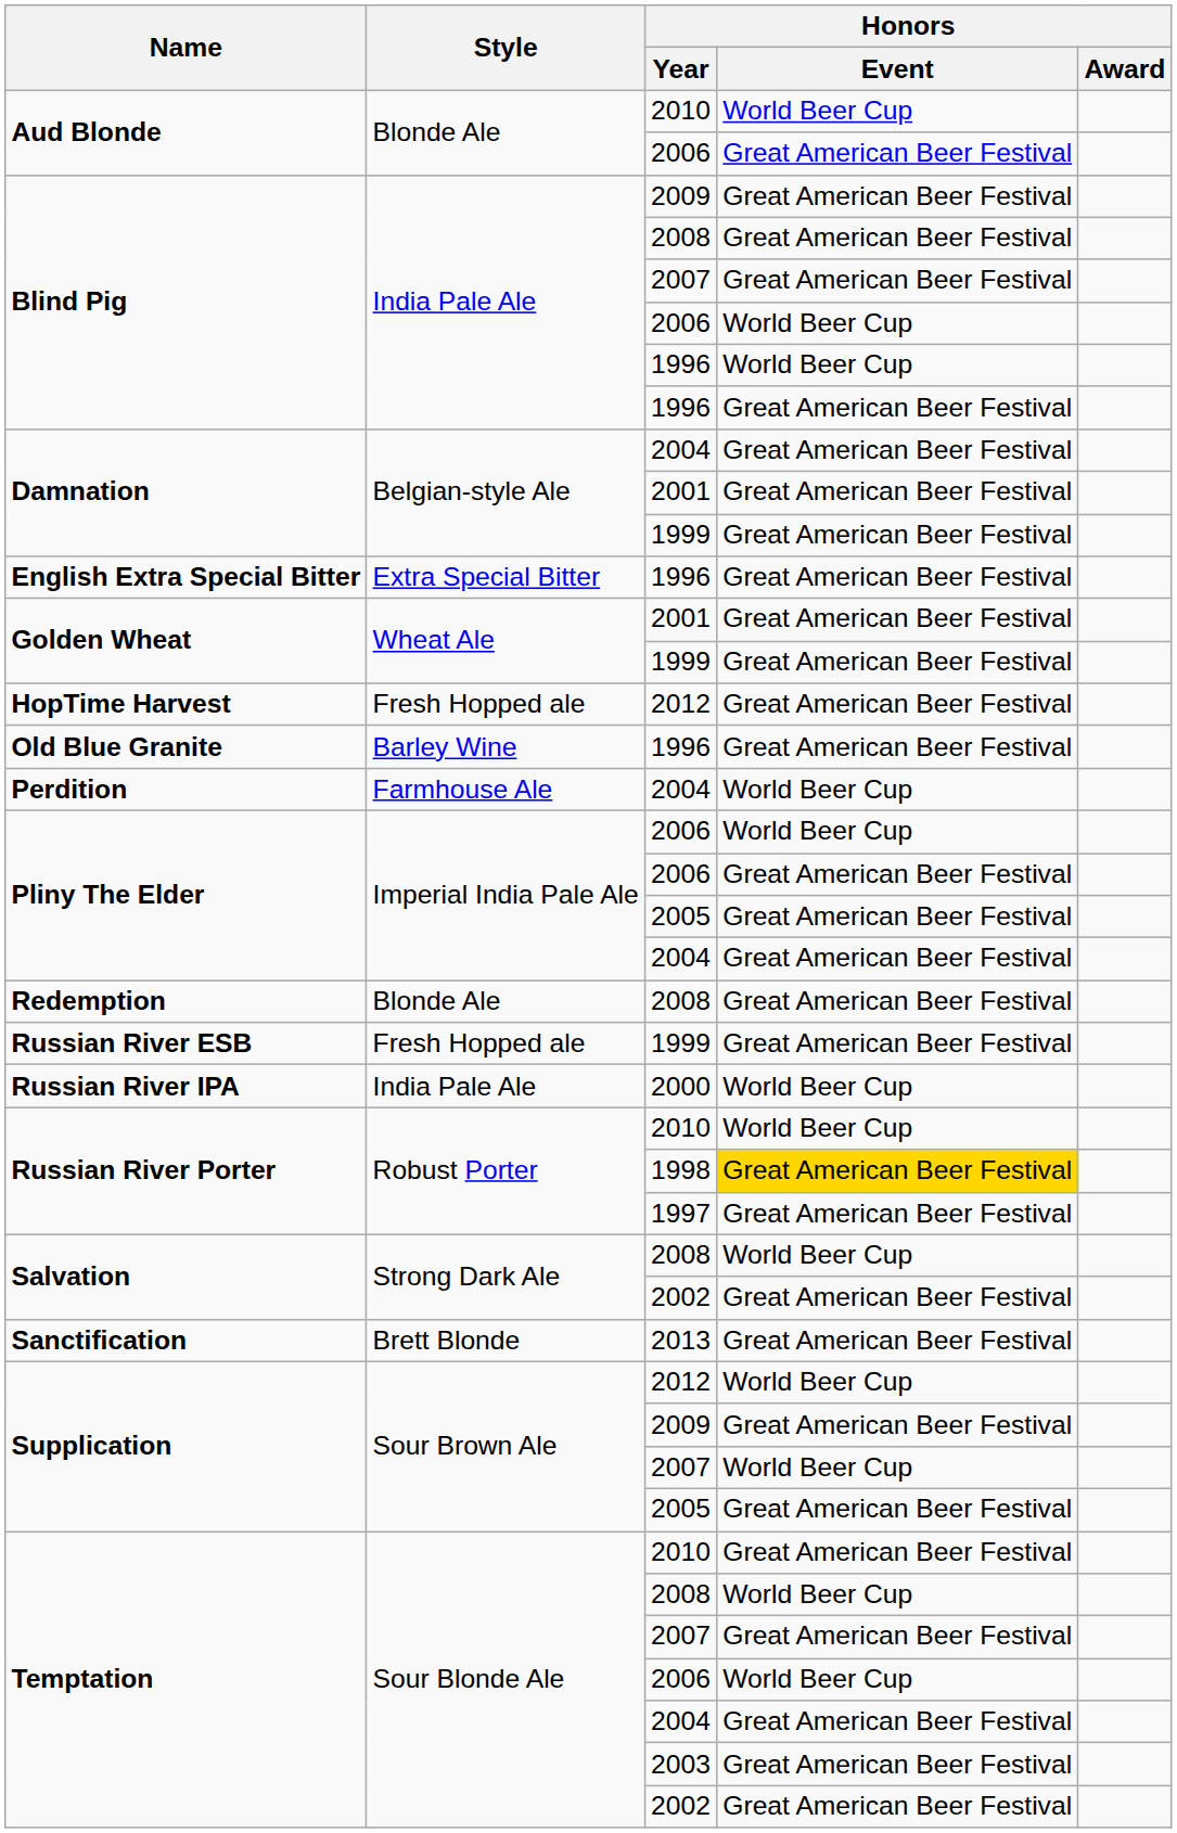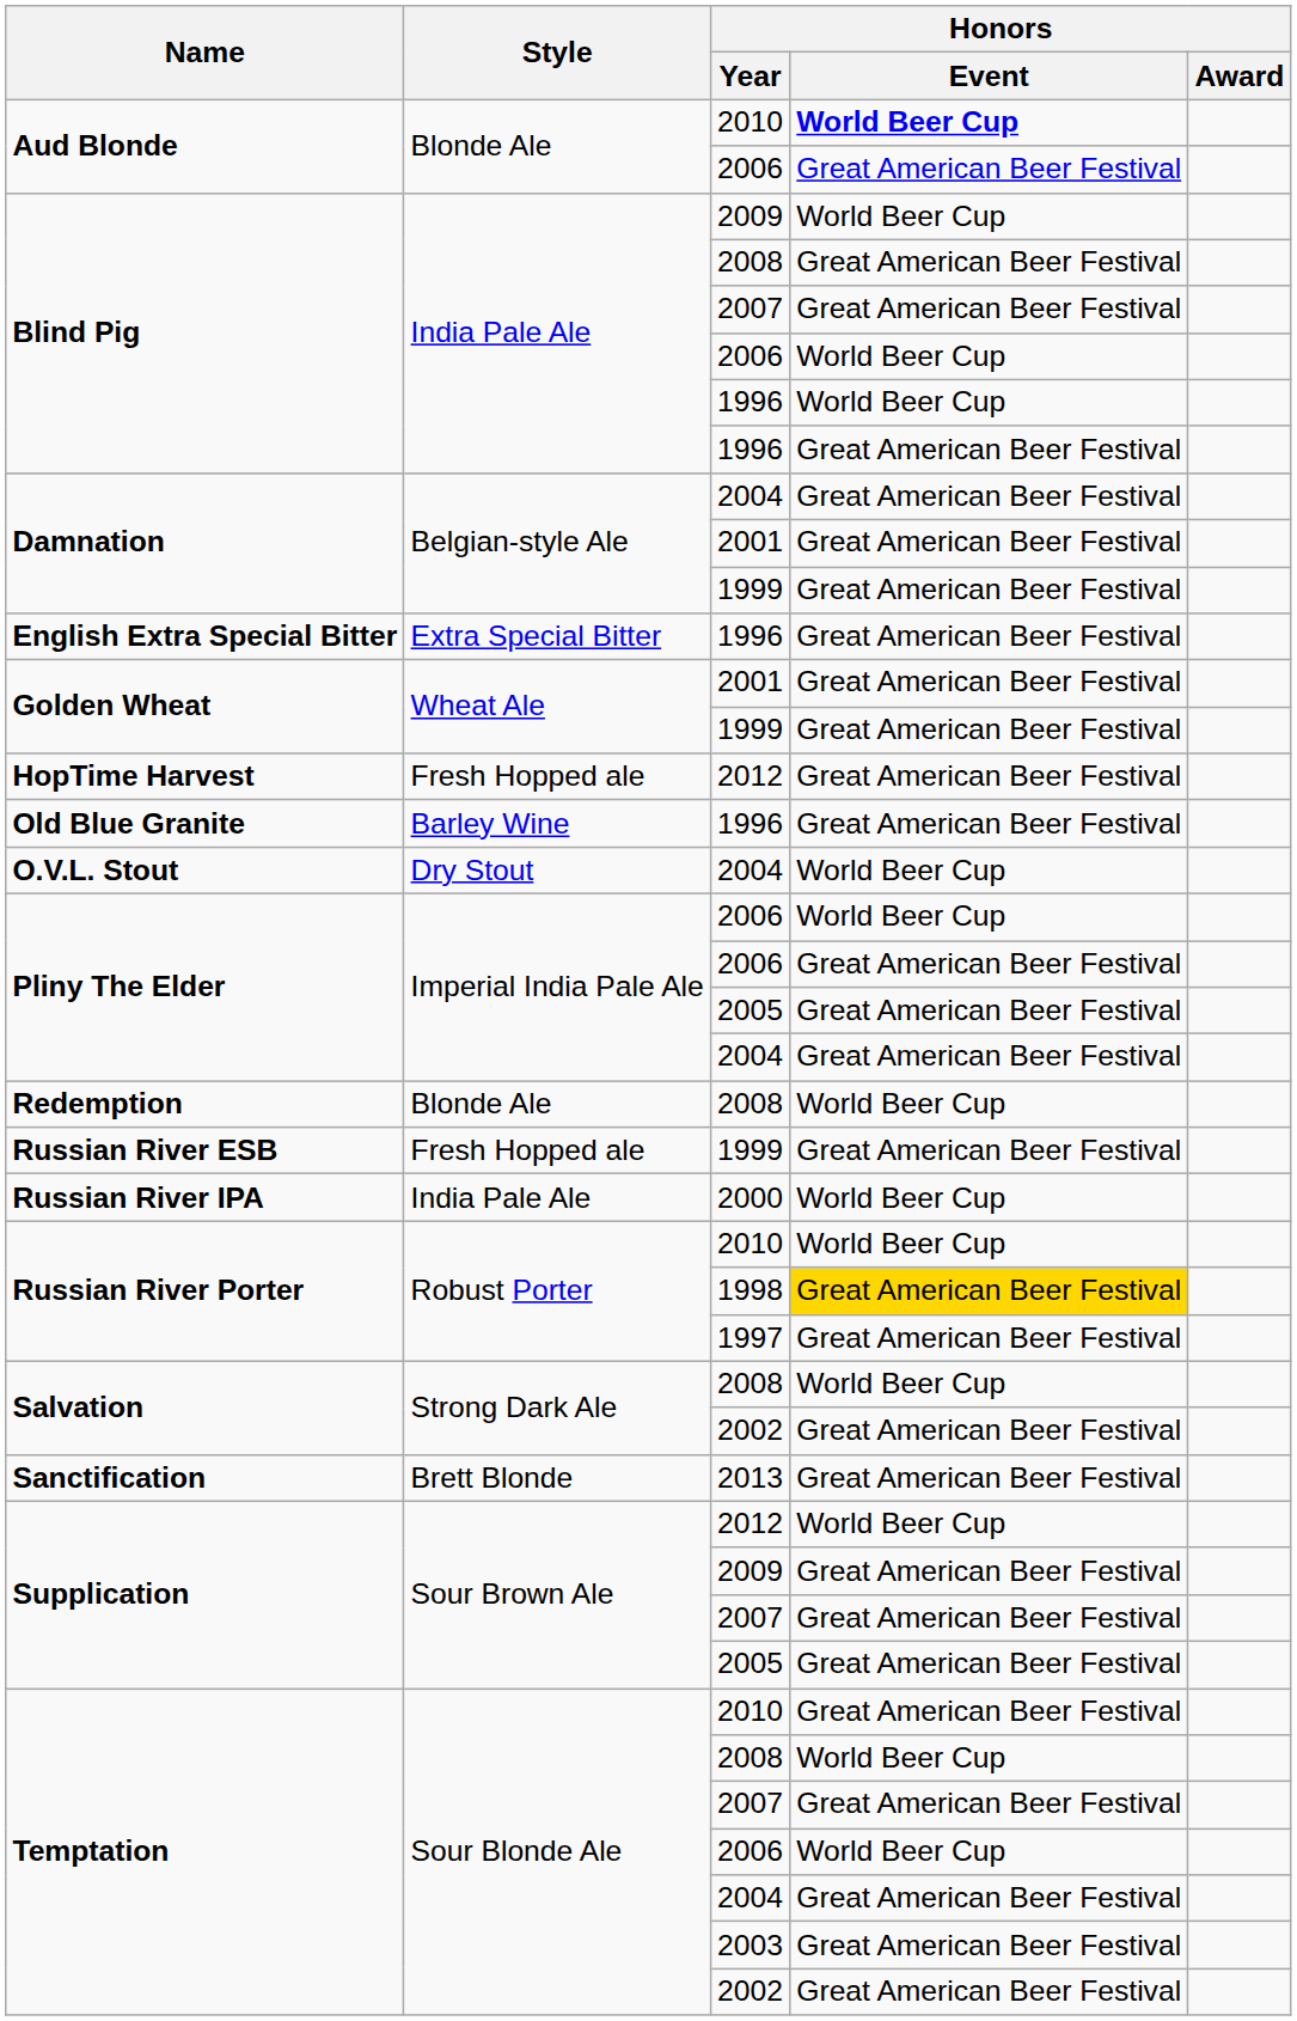Aud Blonde / 2010 | Honors / Event: normal -> bold
Blind Pig / 2009 | Honors / Event: Great American Beer Festival -> World Beer Cup
+ row: O.V.L. Stout | Dry Stout | 2004 | World Beer Cup
- row: Perdition | Farmhouse Ale | 2004 | World Beer Cup
Redemption | Honors / Event: Great American Beer Festival -> World Beer Cup
Supplication / 2007 | Honors / Event: World Beer Cup -> Great American Beer Festival
